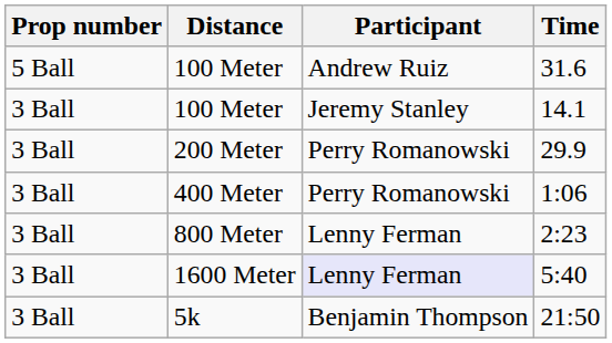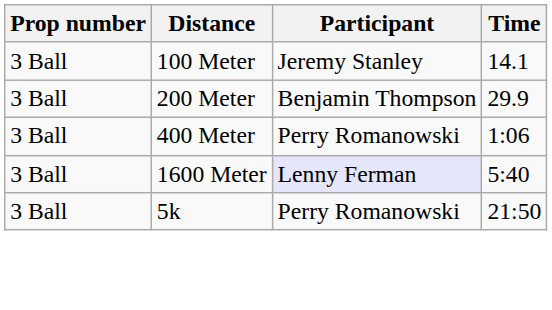- row: 5 Ball | 100 Meter | Andrew Ruiz | 31.6
29.9 | Participant: Perry Romanowski -> Benjamin Thompson
- row: 3 Ball | 800 Meter | Lenny Ferman | 2:23
21:50 | Participant: Benjamin Thompson -> Perry Romanowski
